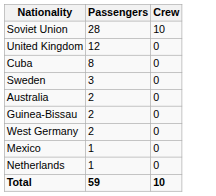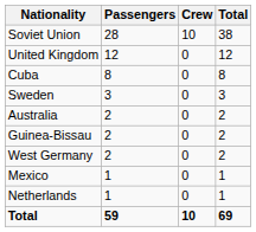+ column: Total | 38 | 12 | 8 | 3 | 2 | 2 | 2 | 1 | 1 | 69
